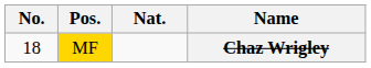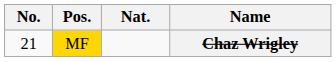Chaz Wrigley | No.: 18 -> 21
